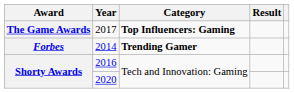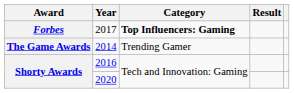2017 | Award: The Game Awards -> Forbes
2014 | Award: Forbes -> The Game Awards
2014 | Category: bold -> normal
